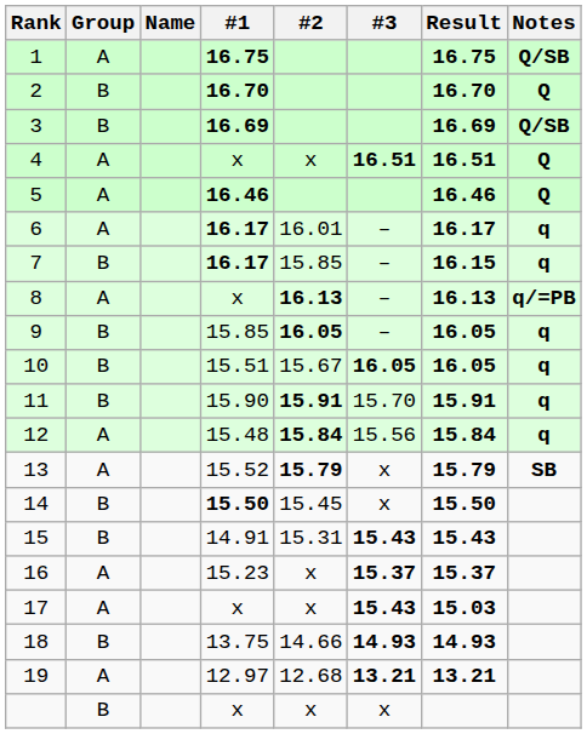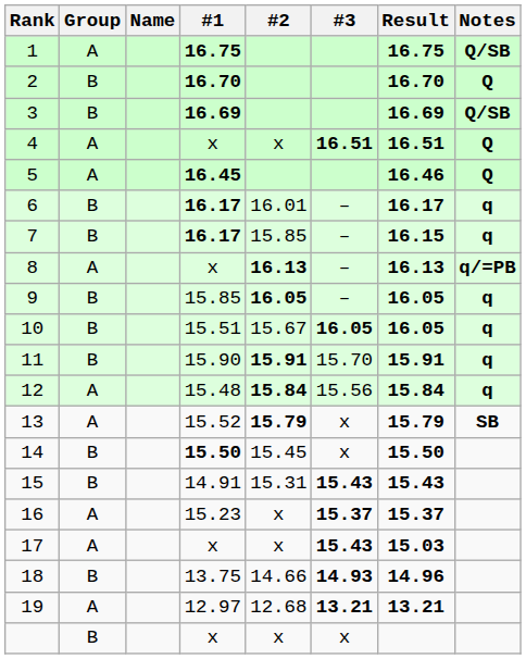5 | #1: 16.46 -> 16.45
6 | Group: A -> B
18 | Result: 14.93 -> 14.96
